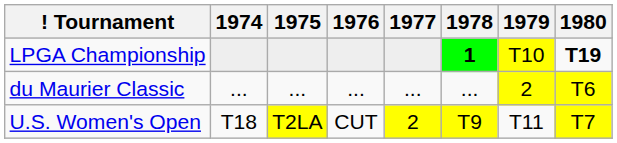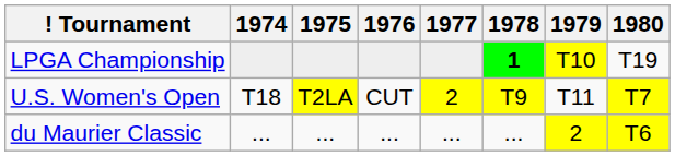LPGA Championship | 1980: bold -> normal
rows swapped: U.S. Women's Open <-> du Maurier Classic
